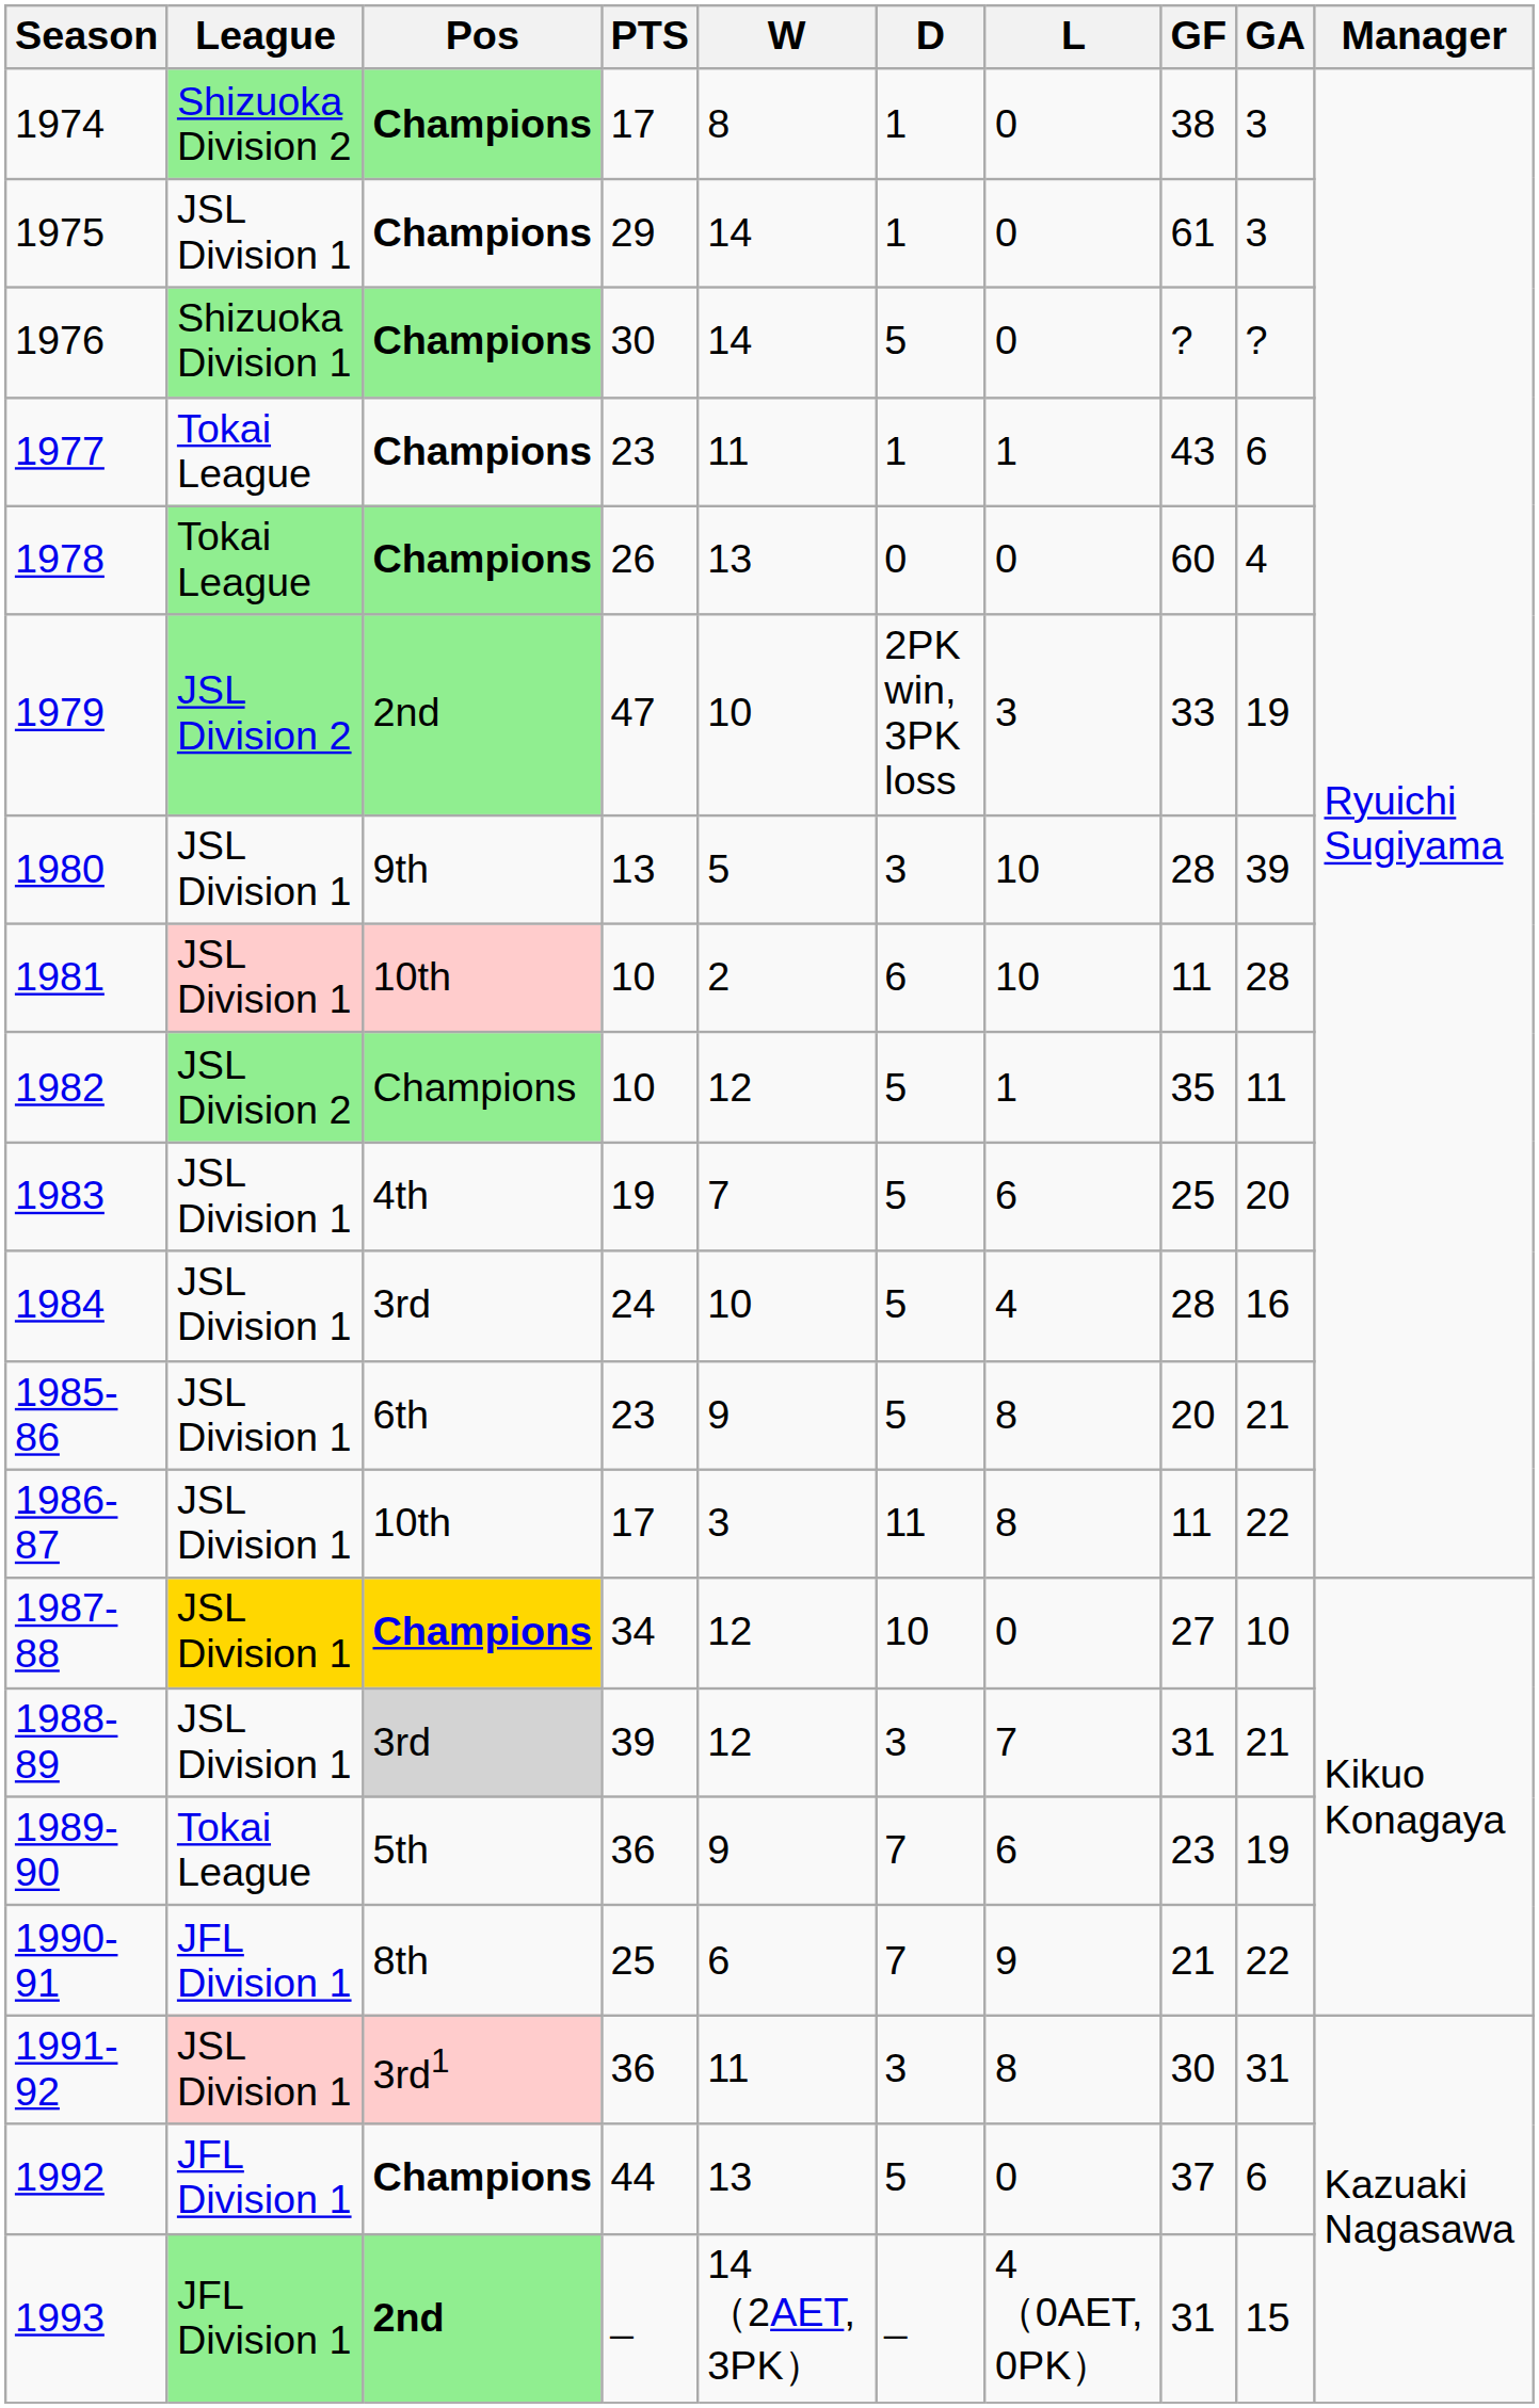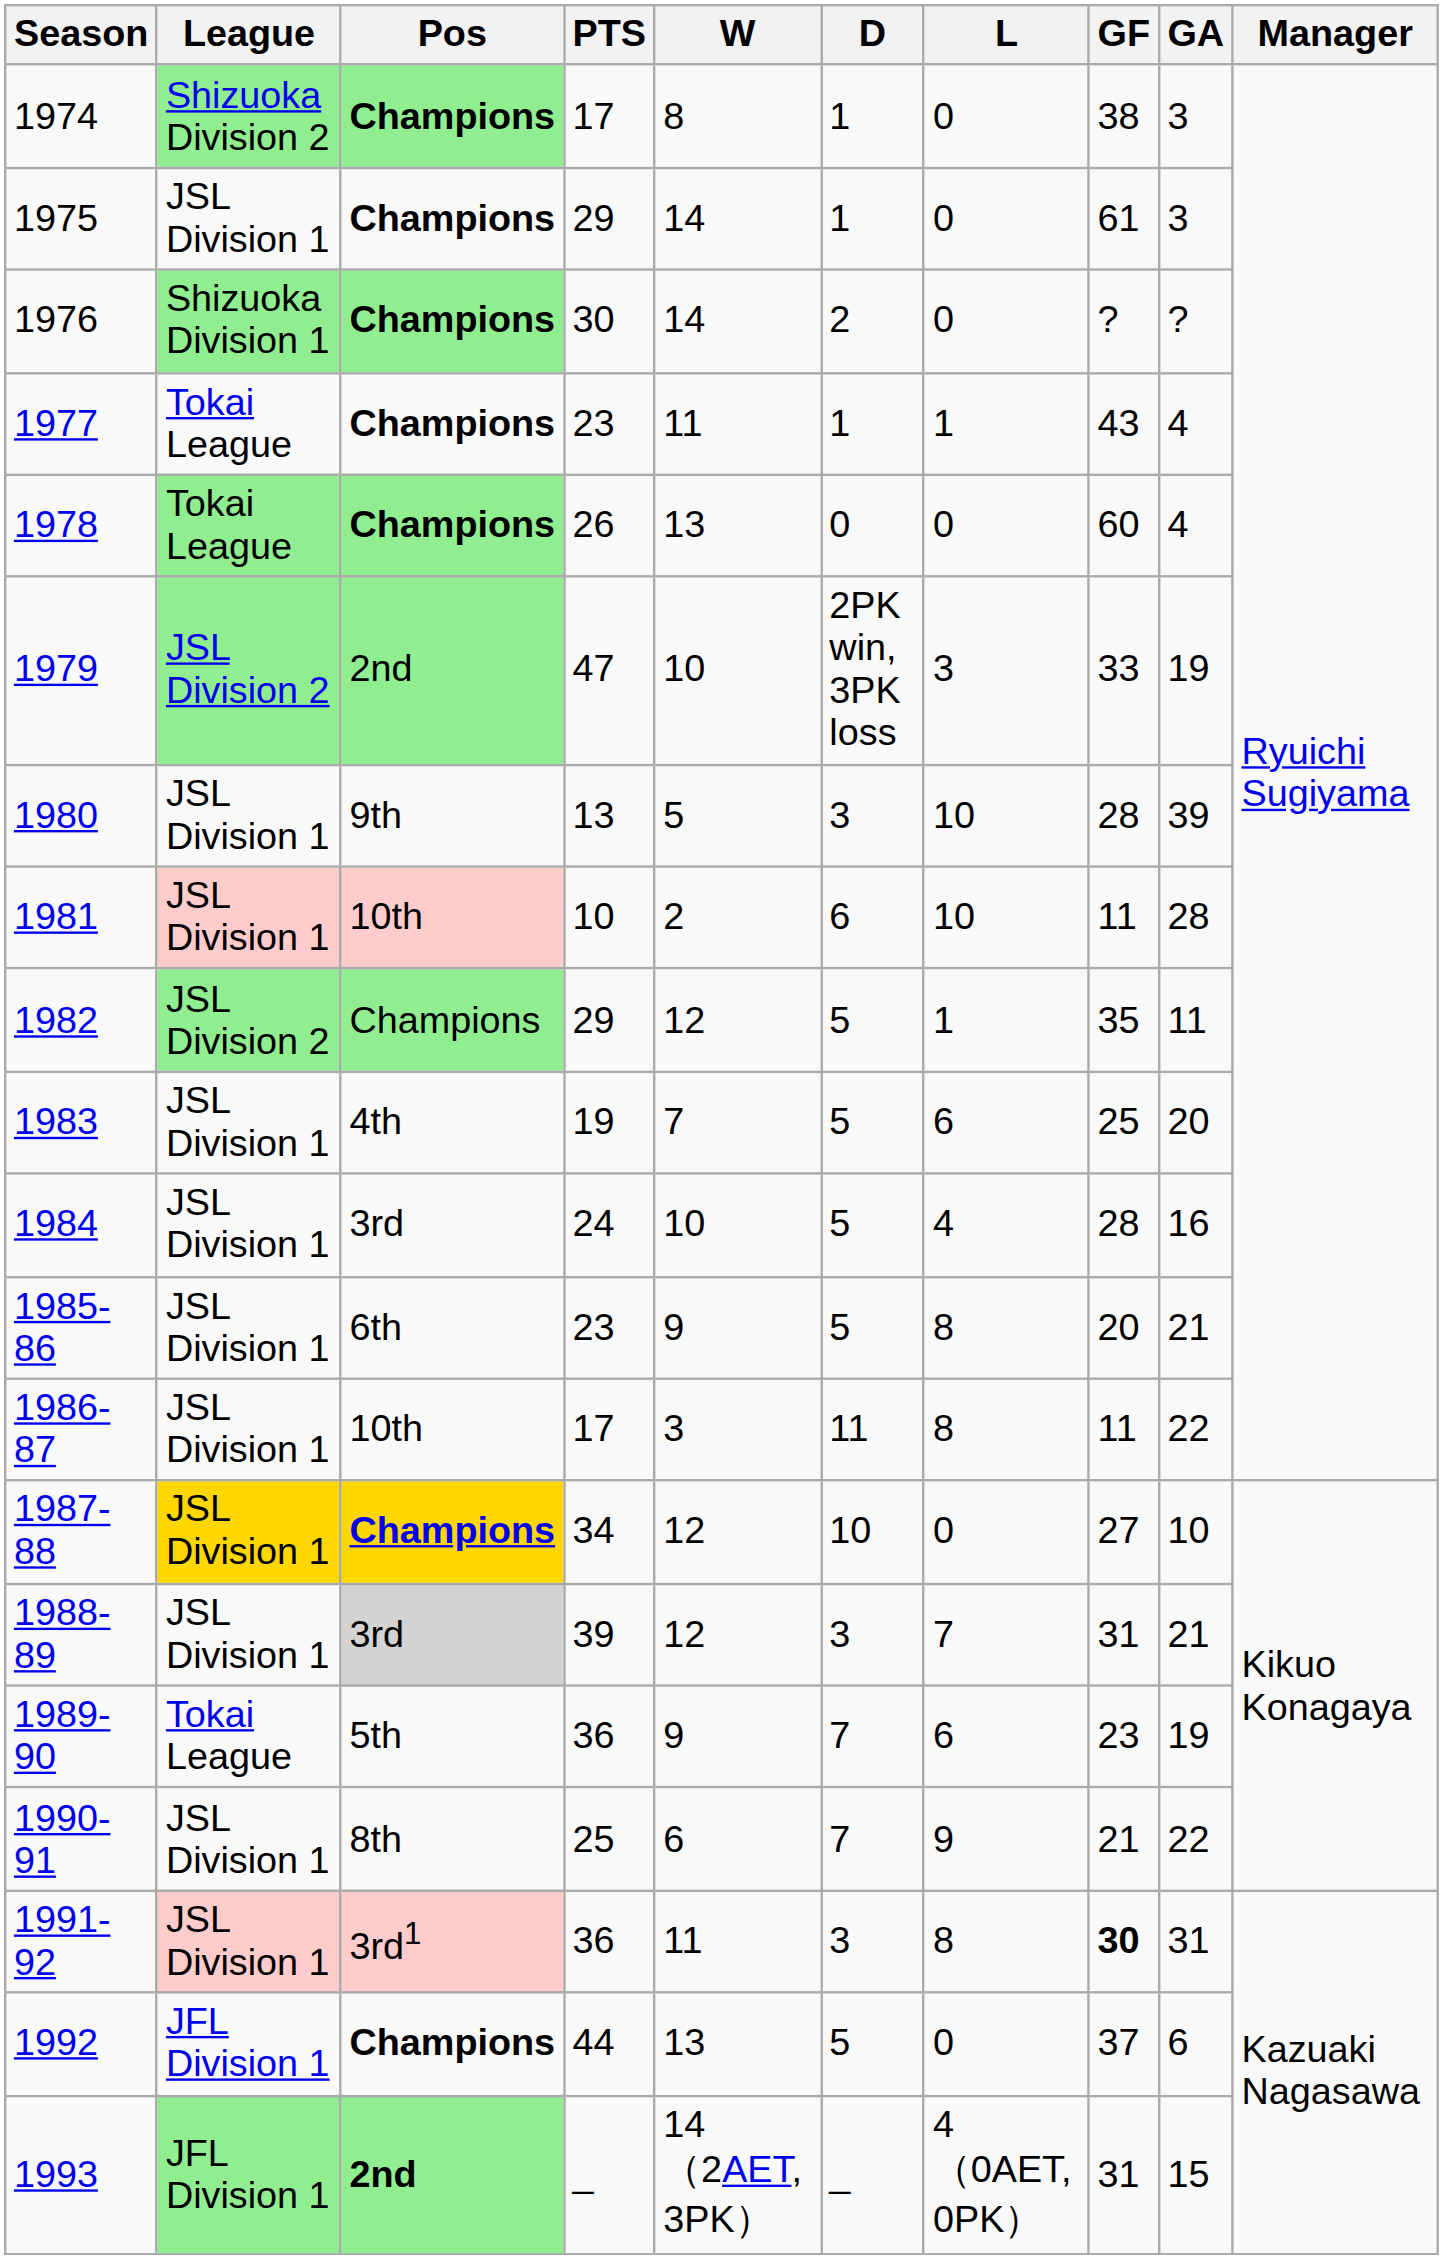1976 | D: 5 -> 2
1977 | GA: 6 -> 4
1982 | PTS: 10 -> 29
1990-91 | League: JFL Division 1 -> JSL Division 1
1991-92 | GF: normal -> bold
